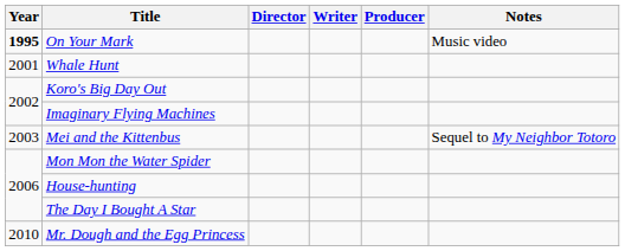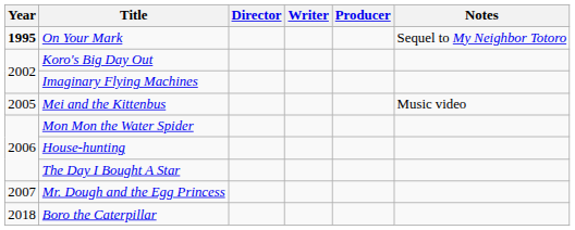On Your Mark | Notes: Music video -> Sequel to My Neighbor Totoro
- row: 2001 | Whale Hunt
Mei and the Kittenbus | Year: 2003 -> 2005
Mei and the Kittenbus | Notes: Sequel to My Neighbor Totoro -> Music video
Mr. Dough and the Egg Princess | Year: 2010 -> 2007
+ row: 2018 | Boro the Caterpillar
